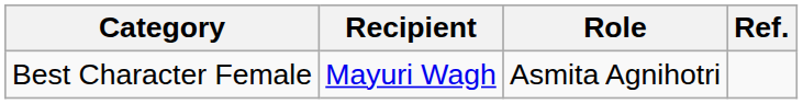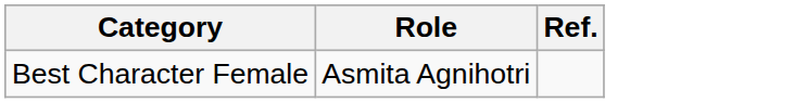- column: Recipient | Mayuri Wagh
